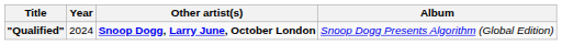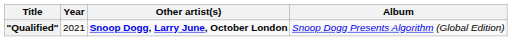"Qualified" | Year: 2024 -> 2021
